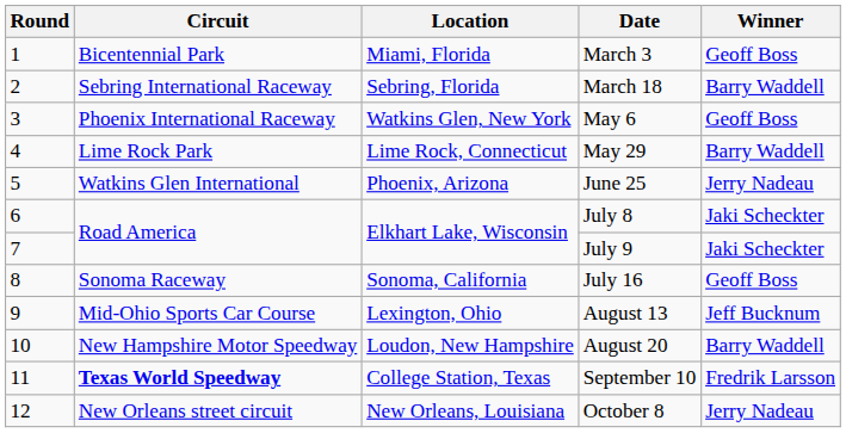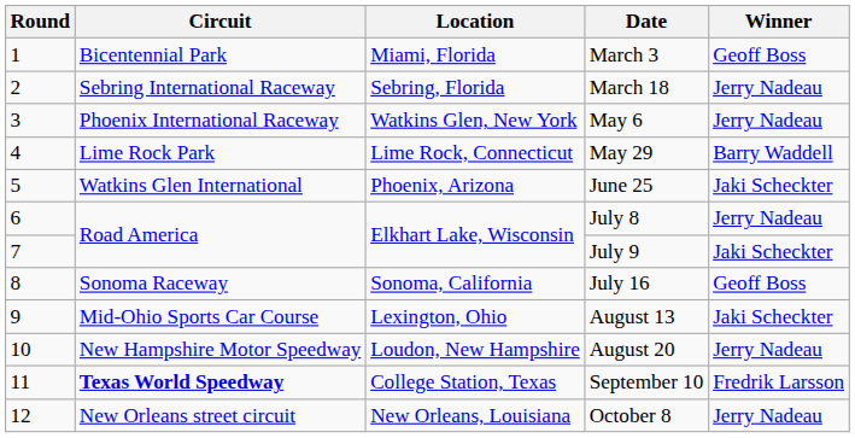March 18 | Winner: Barry Waddell -> Jerry Nadeau
May 6 | Winner: Geoff Boss -> Jerry Nadeau
June 25 | Winner: Jerry Nadeau -> Jaki Scheckter
July 8 | Winner: Jaki Scheckter -> Jerry Nadeau
August 13 | Winner: Jeff Bucknum -> Jaki Scheckter
August 20 | Winner: Barry Waddell -> Jerry Nadeau
